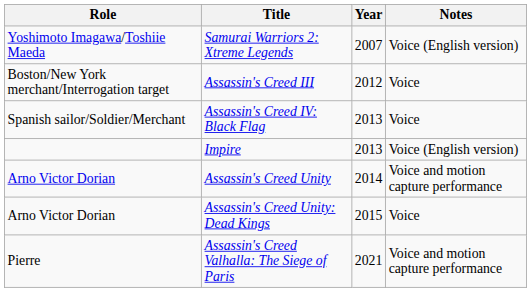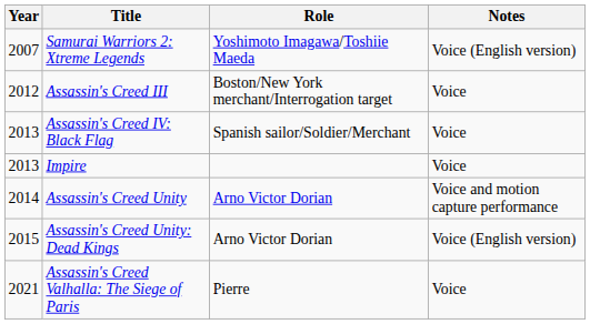columns swapped: Year <-> Role
Impire | Notes: Voice (English version) -> Voice
Assassin's Creed Unity: Dead Kings | Notes: Voice -> Voice (English version)
Assassin's Creed Valhalla: The Siege of Paris | Notes: Voice and motion capture performance -> Voice
